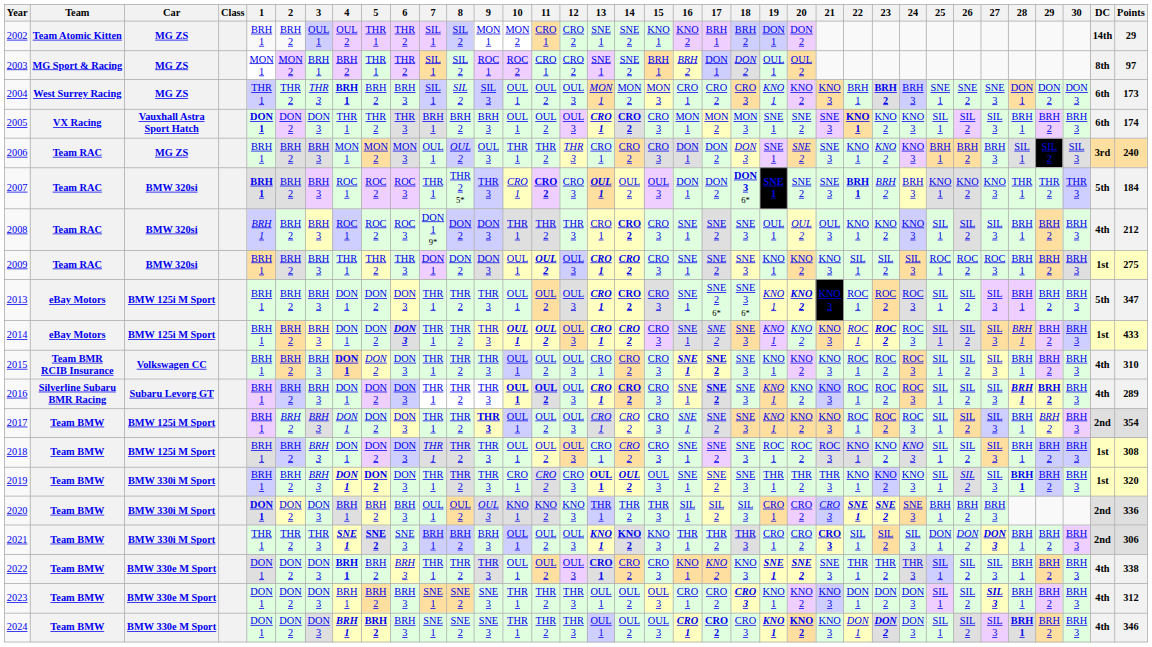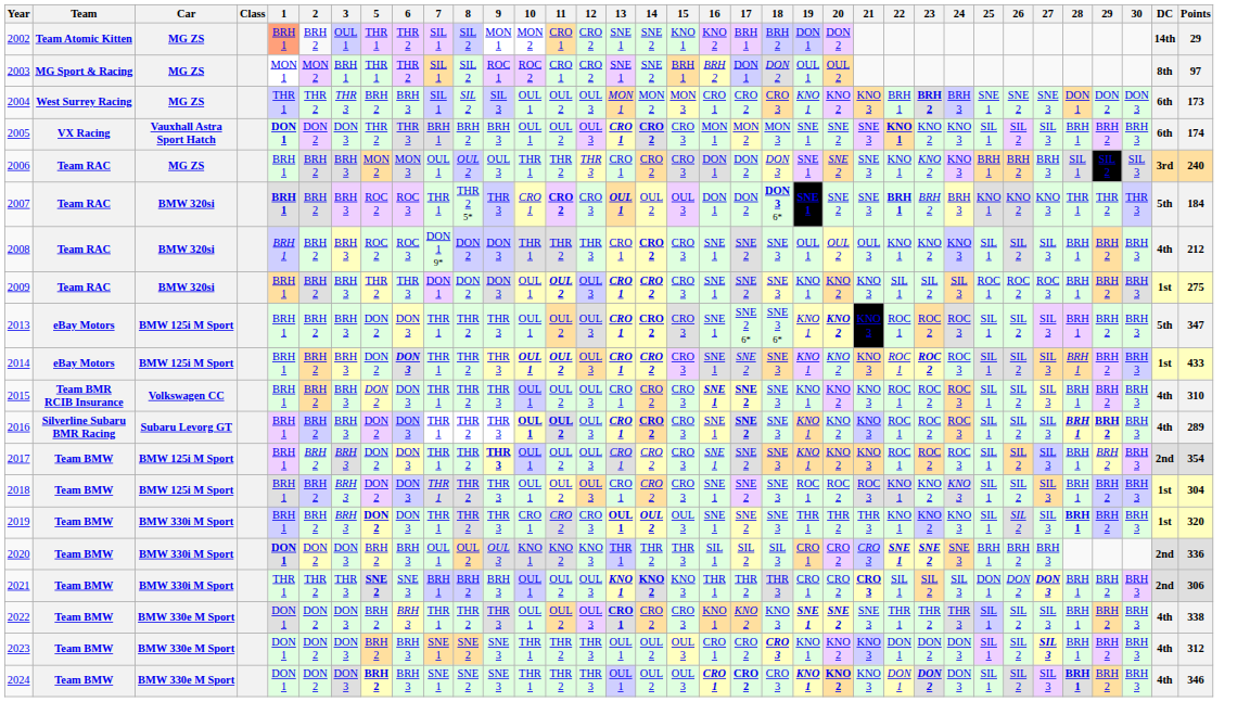- column: 4 | OUL 2 | BRH 2 | BRH 1 | THR 1 | MON 1 | ROC 1 | ROC 1 | THR 1 | DON 1 | DON 1 | DON 1 | DON 1 | DON 1 | DON 1 | DON 1 | BRH 1 | SNE 1 | BRH 1 | BRH 1 | BRH 1
2002 | 1: no background -> lightsalmon background
2018 | Points: 308 -> 304
